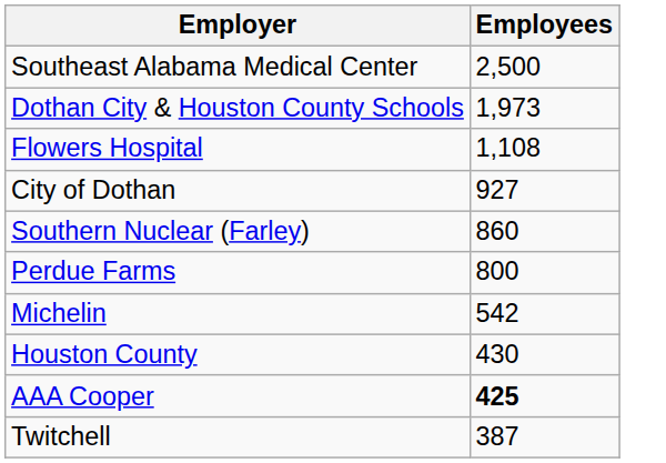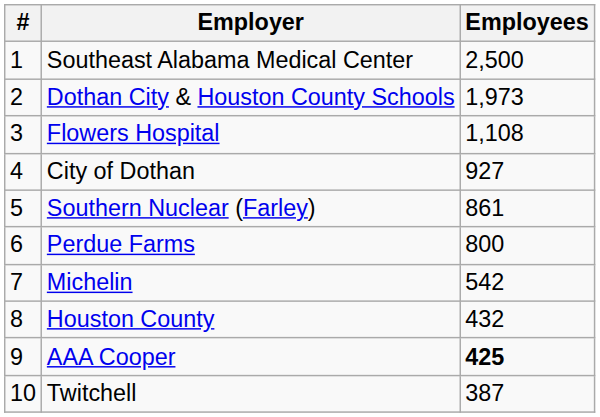+ column: # | 1 | 2 | 3 | 4 | 5 | 6 | 7 | 8 | 9 | 10
Southern Nuclear (Farley) | Employees: 860 -> 861
Houston County | Employees: 430 -> 432
